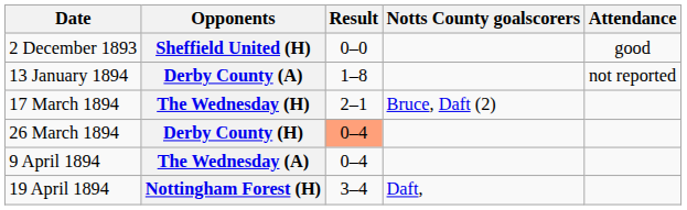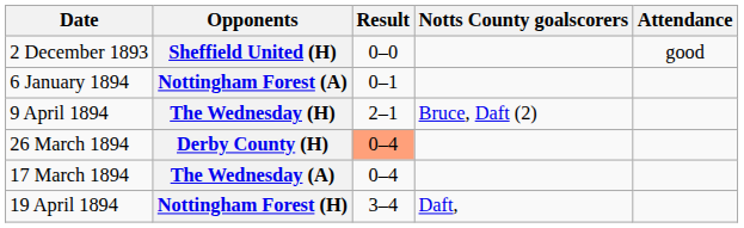+ row: 6 January 1894 | Nottingham Forest (A) | 0–1
- row: 13 January 1894 | Derby County (A) | 1–8 | not reported
The Wednesday (H) | Date: 17 March 1894 -> 9 April 1894
The Wednesday (A) | Date: 9 April 1894 -> 17 March 1894
